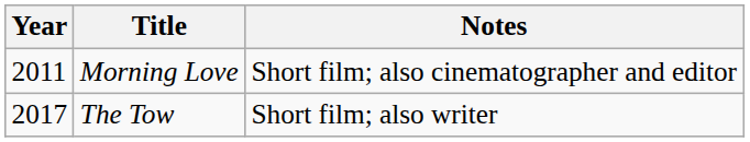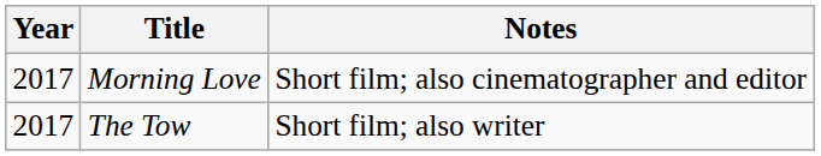Morning Love | Year: 2011 -> 2017
